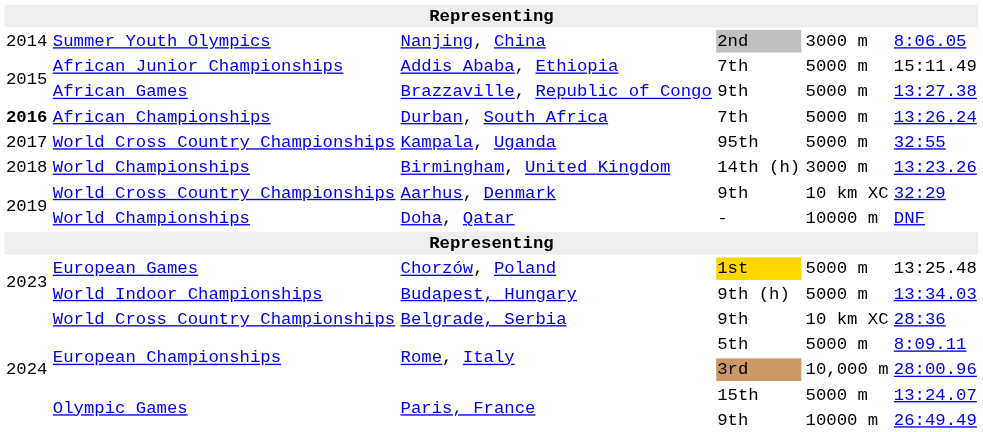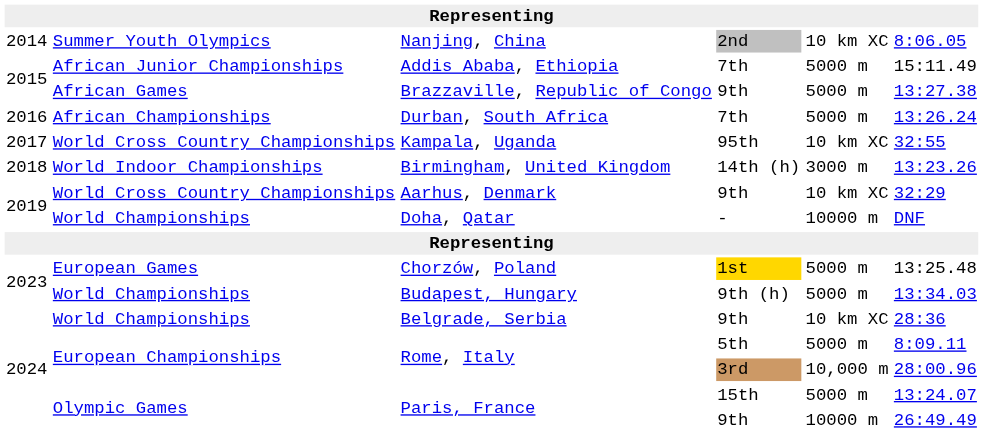Nanjing, China | column 5: 3000 m -> 10 km XC
Durban, South Africa | column 1: bold -> normal
Kampala, Uganda | column 5: 5000 m -> 10 km XC
Birmingham, United Kingdom | column 2: World Championships -> World Indoor Championships
Budapest, Hungary | column 2: World Indoor Championships -> World Championships
Belgrade, Serbia | column 2: World Cross Country Championships -> World Championships
